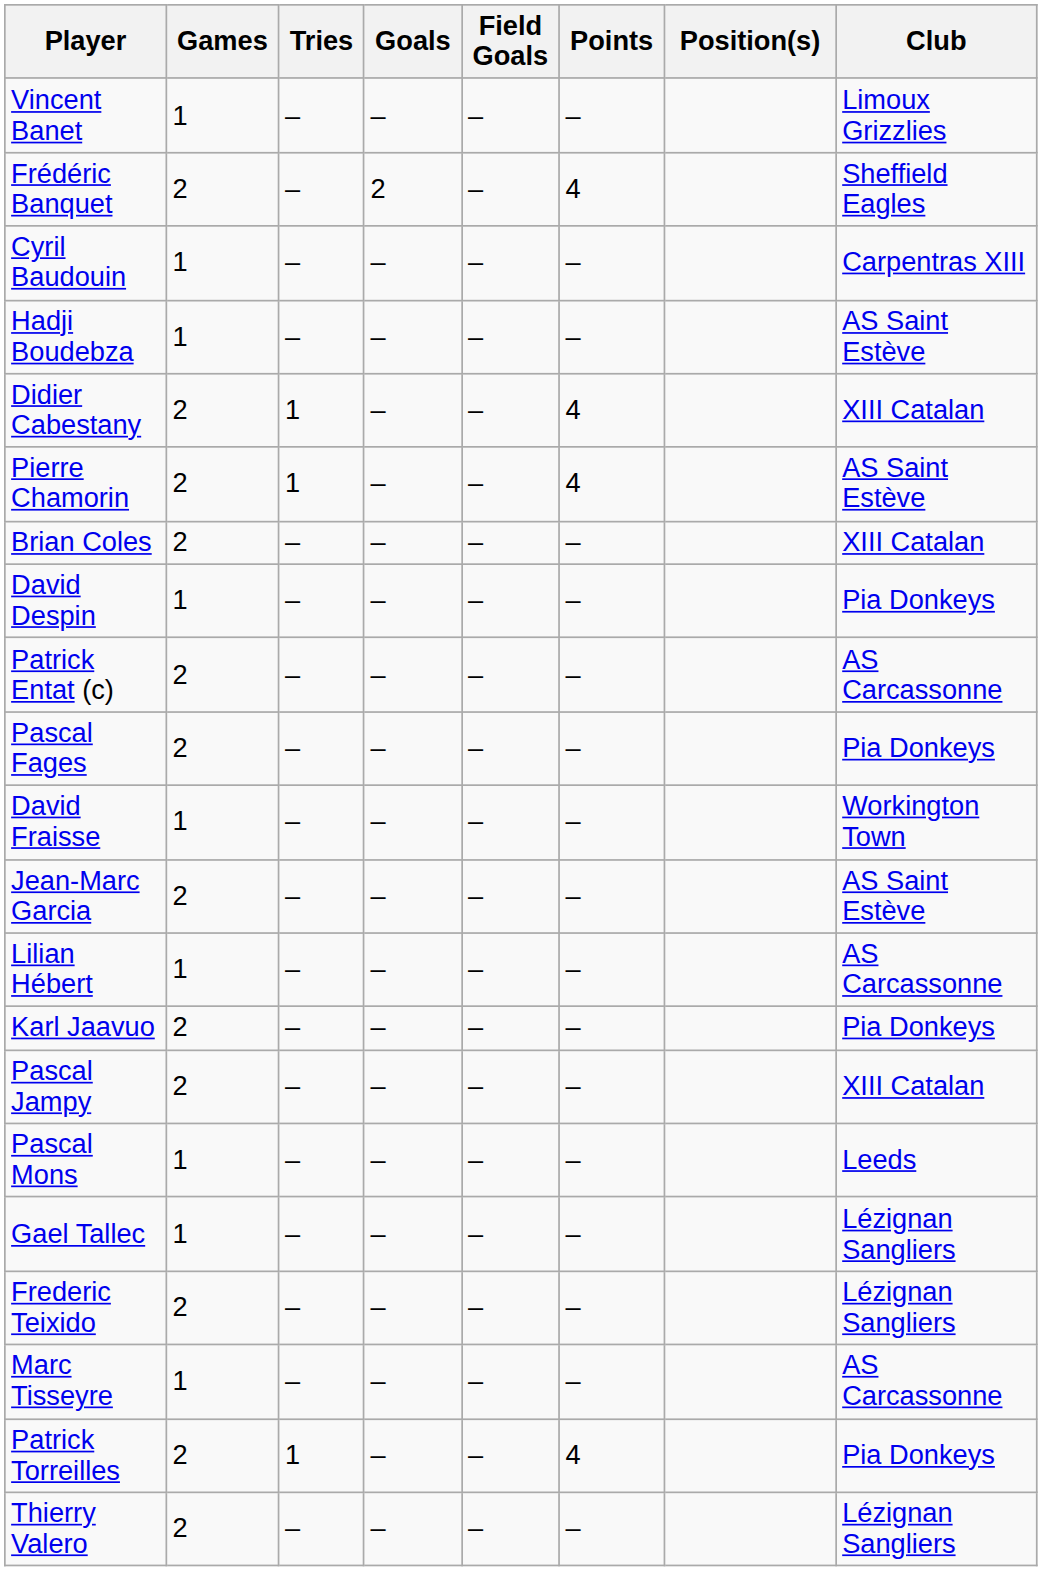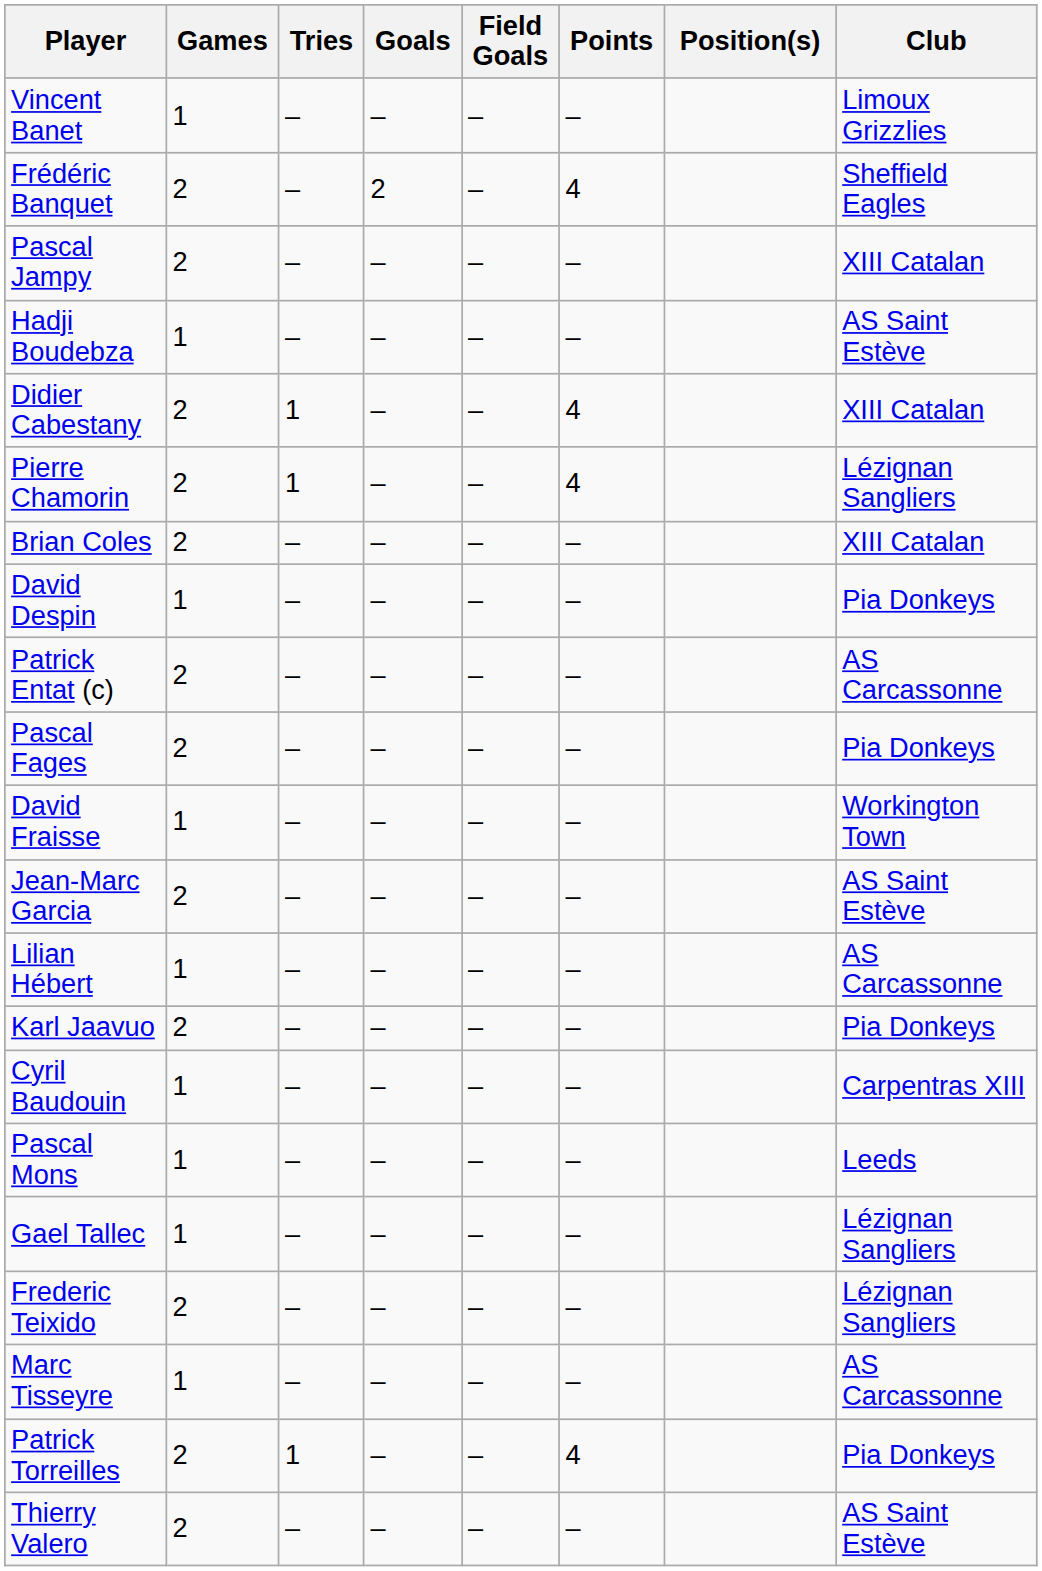rows swapped: Cyril Baudouin <-> Pascal Jampy
Pierre Chamorin | Club: AS Saint Estève -> Lézignan Sangliers
Thierry Valero | Club: Lézignan Sangliers -> AS Saint Estève
